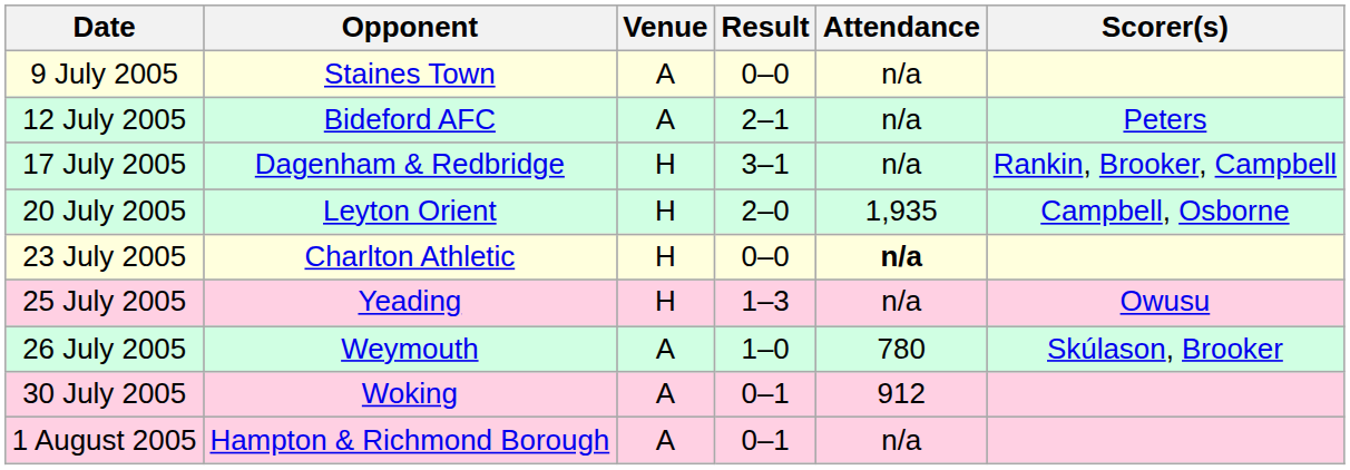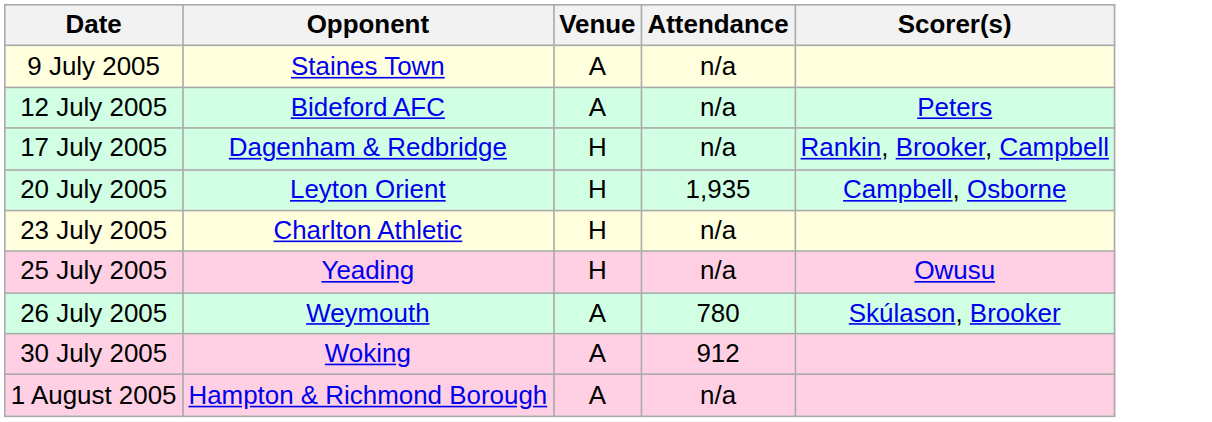- column: Result | 0–0 | 2–1 | 3–1 | 2–0 | 0–0 | 1–3 | 1–0 | 0–1 | 0–1
23 July 2005 | Attendance: bold -> normal
